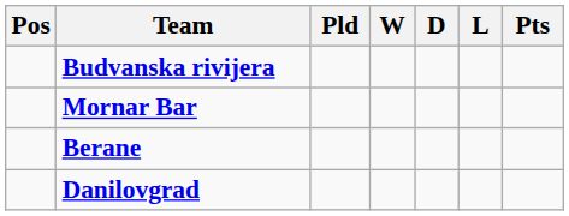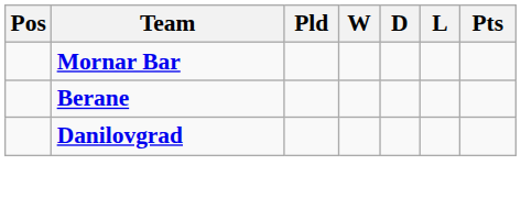- row: Budvanska rivijera
